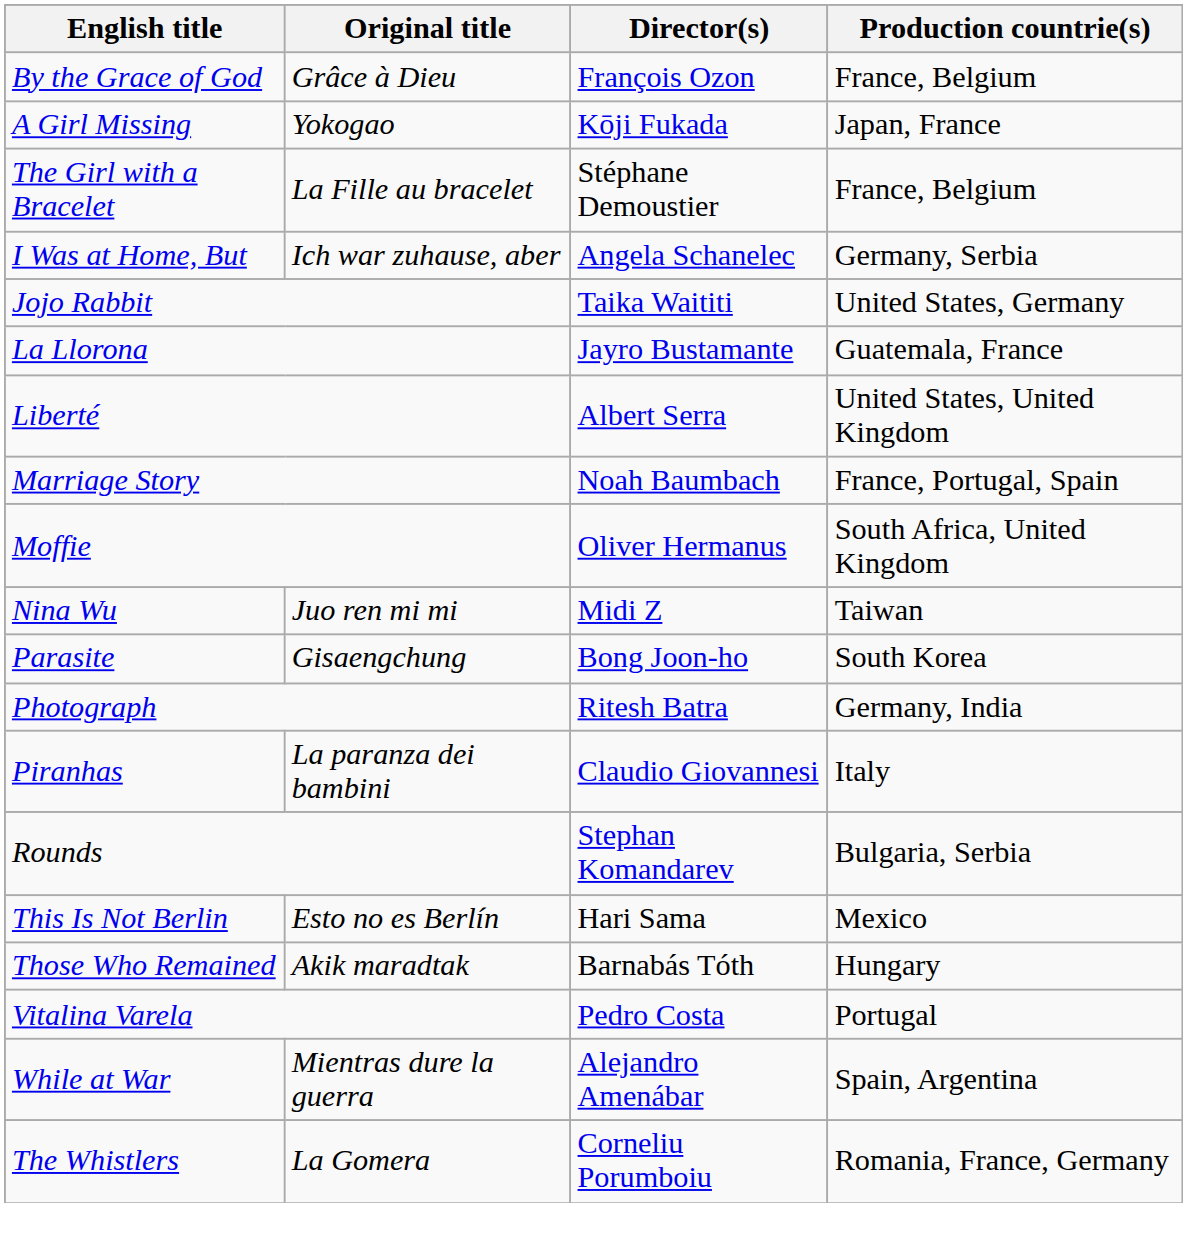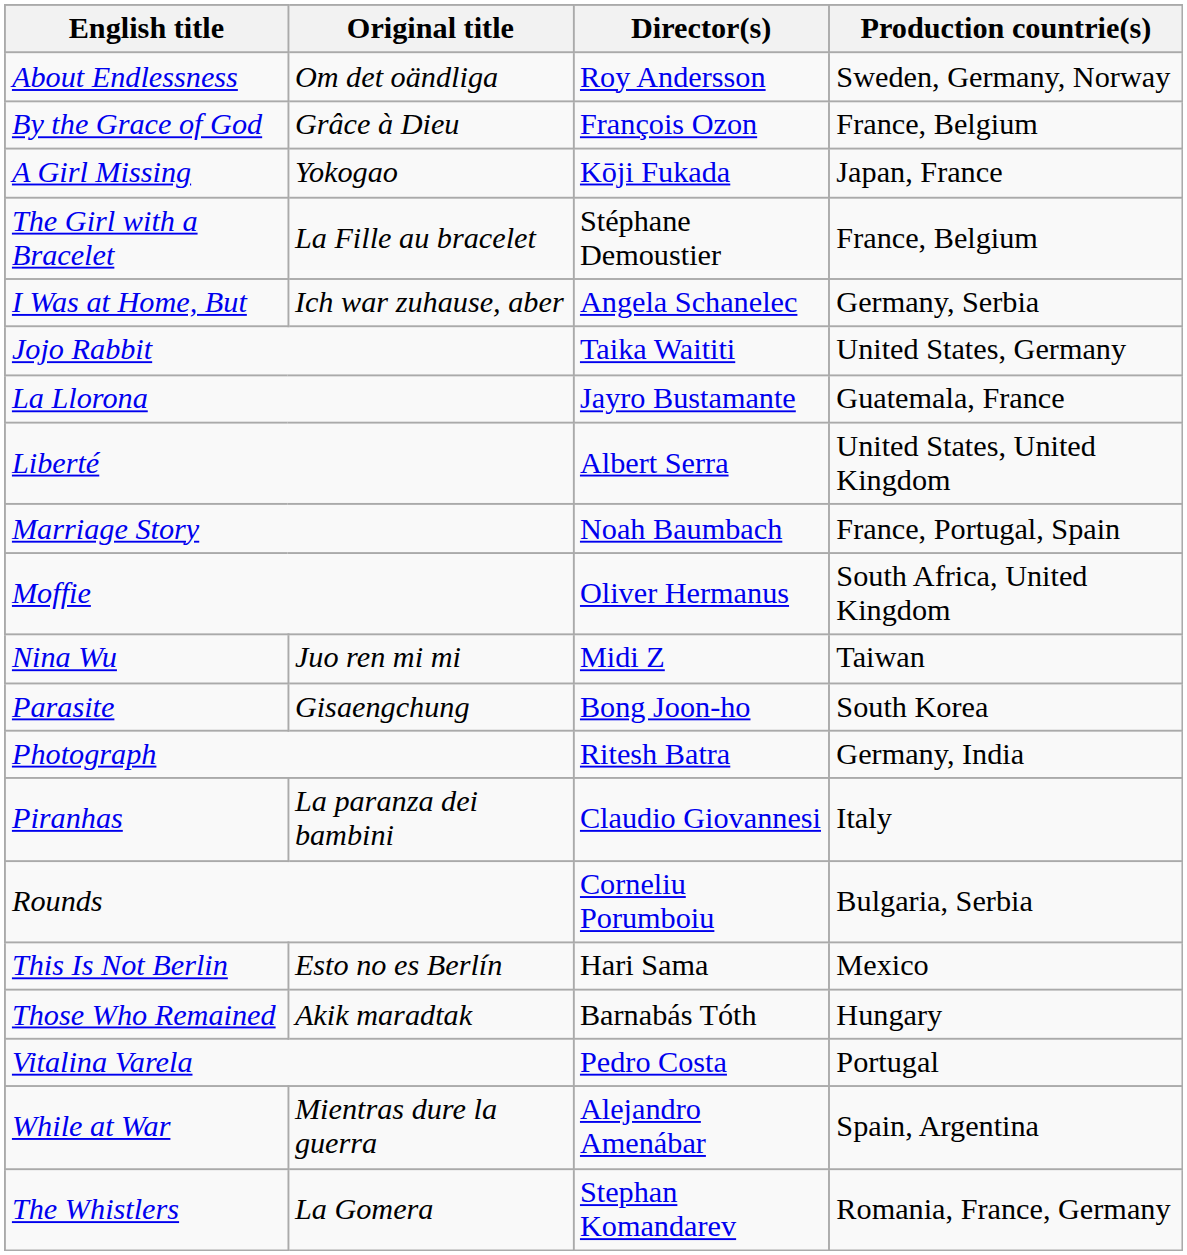+ row: About Endlessness | Om det oändliga | Roy Andersson | Sweden, Germany, Norway
Rounds | Director(s): Stephan Komandarev -> Corneliu Porumboiu
The Whistlers | Director(s): Corneliu Porumboiu -> Stephan Komandarev
